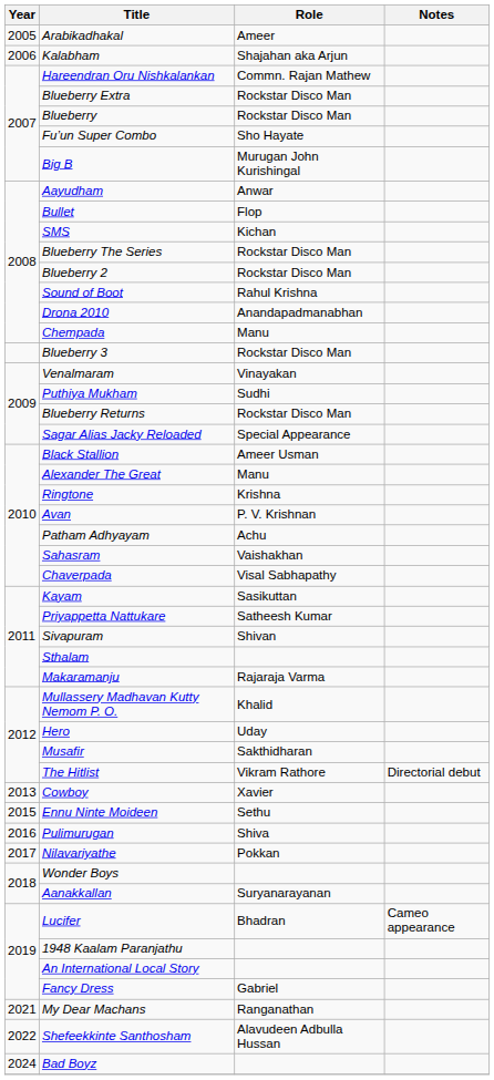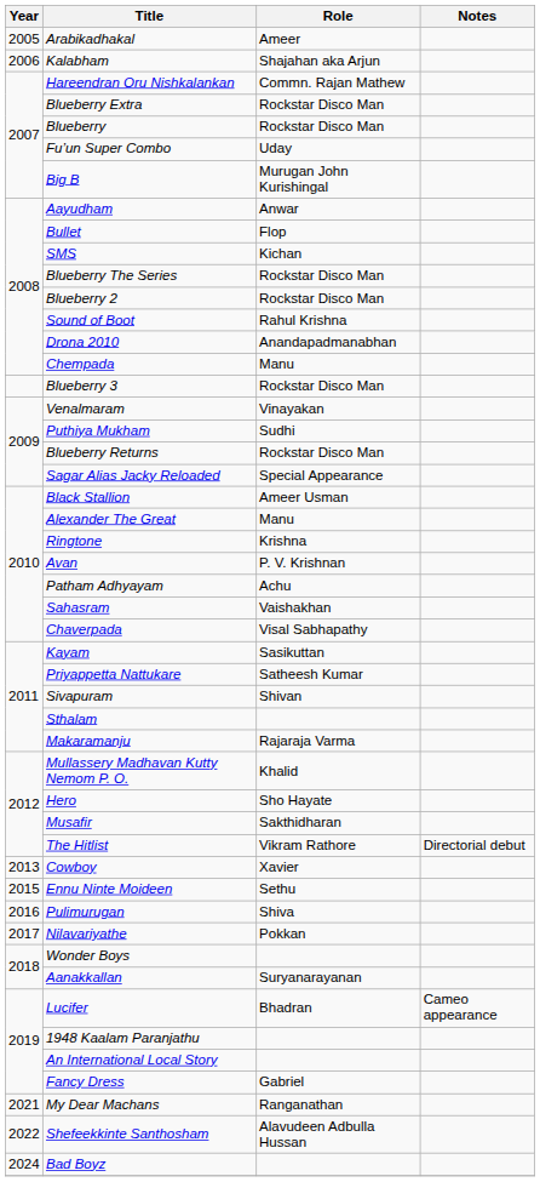Fu’un Super Combo | Role: Sho Hayate -> Uday
Hero | Role: Uday -> Sho Hayate
